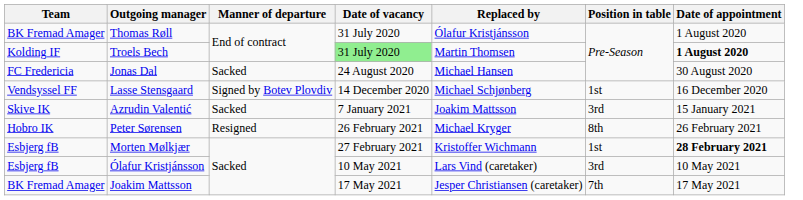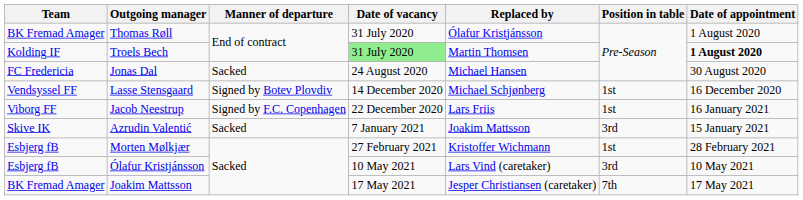+ row: Viborg FF | Jacob Neestrup | Signed by F.C. Copenhagen | 22 December 2020 | Lars Friis | 1st | 16 January 2021
- row: Hobro IK | Peter Sørensen | Resigned | 26 February 2021 | Michael Kryger | 8th | 26 February 2021
Morten Mølkjær | Date of appointment: bold -> normal
